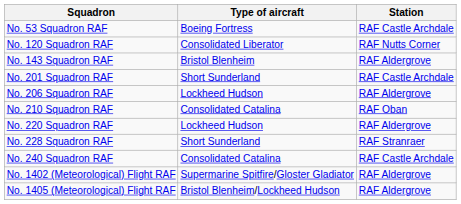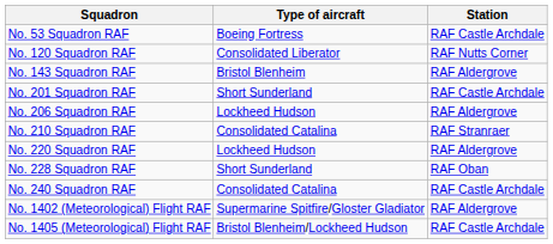No. 210 Squadron RAF | Station: RAF Oban -> RAF Stranraer
No. 228 Squadron RAF | Station: RAF Stranraer -> RAF Oban
No. 1405 (Meteorological) Flight RAF | Station: RAF Aldergrove -> RAF Castle Archdale
